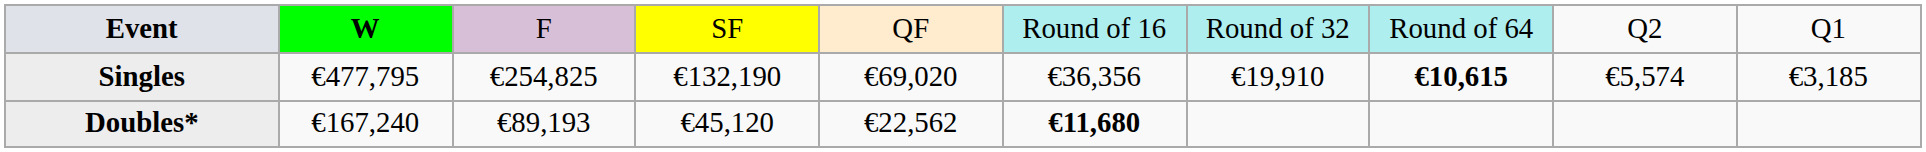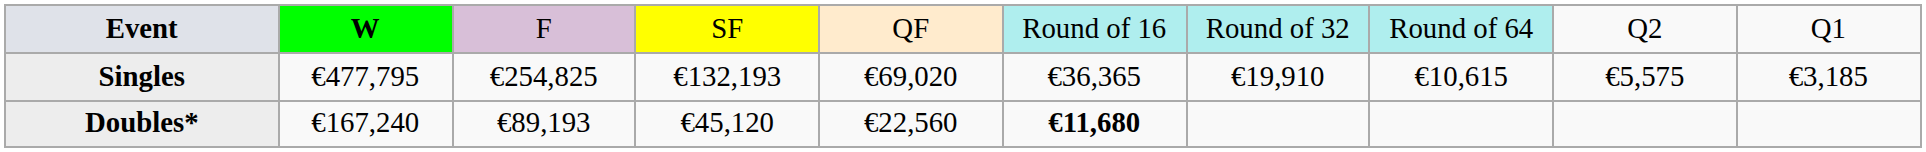Singles | column 4: €132,190 -> €132,193
Singles | column 6: €36,356 -> €36,365
Singles | column 8: bold -> normal
Singles | column 9: €5,574 -> €5,575
Doubles* | column 5: €22,562 -> €22,560
